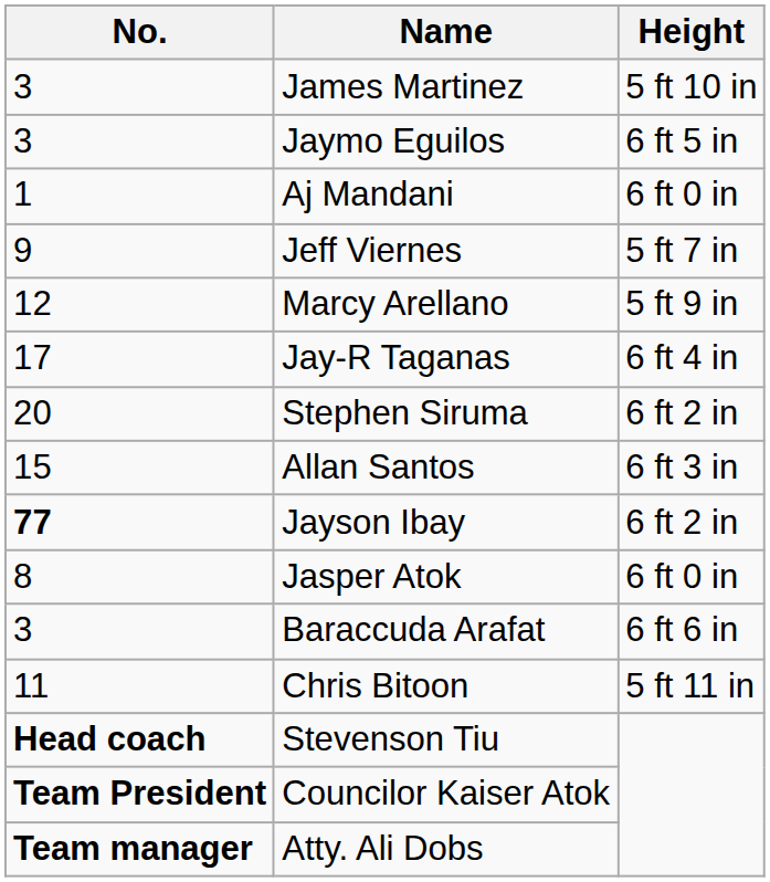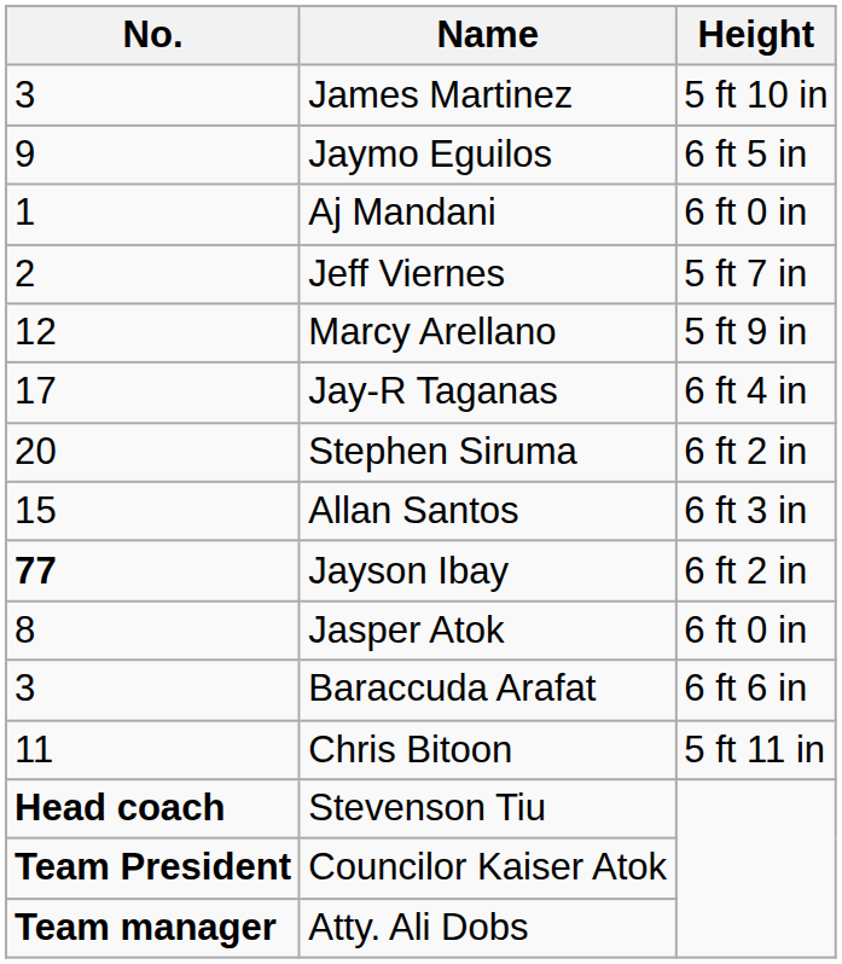Jaymo Eguilos | No.: 3 -> 9
Jeff Viernes | No.: 9 -> 2
